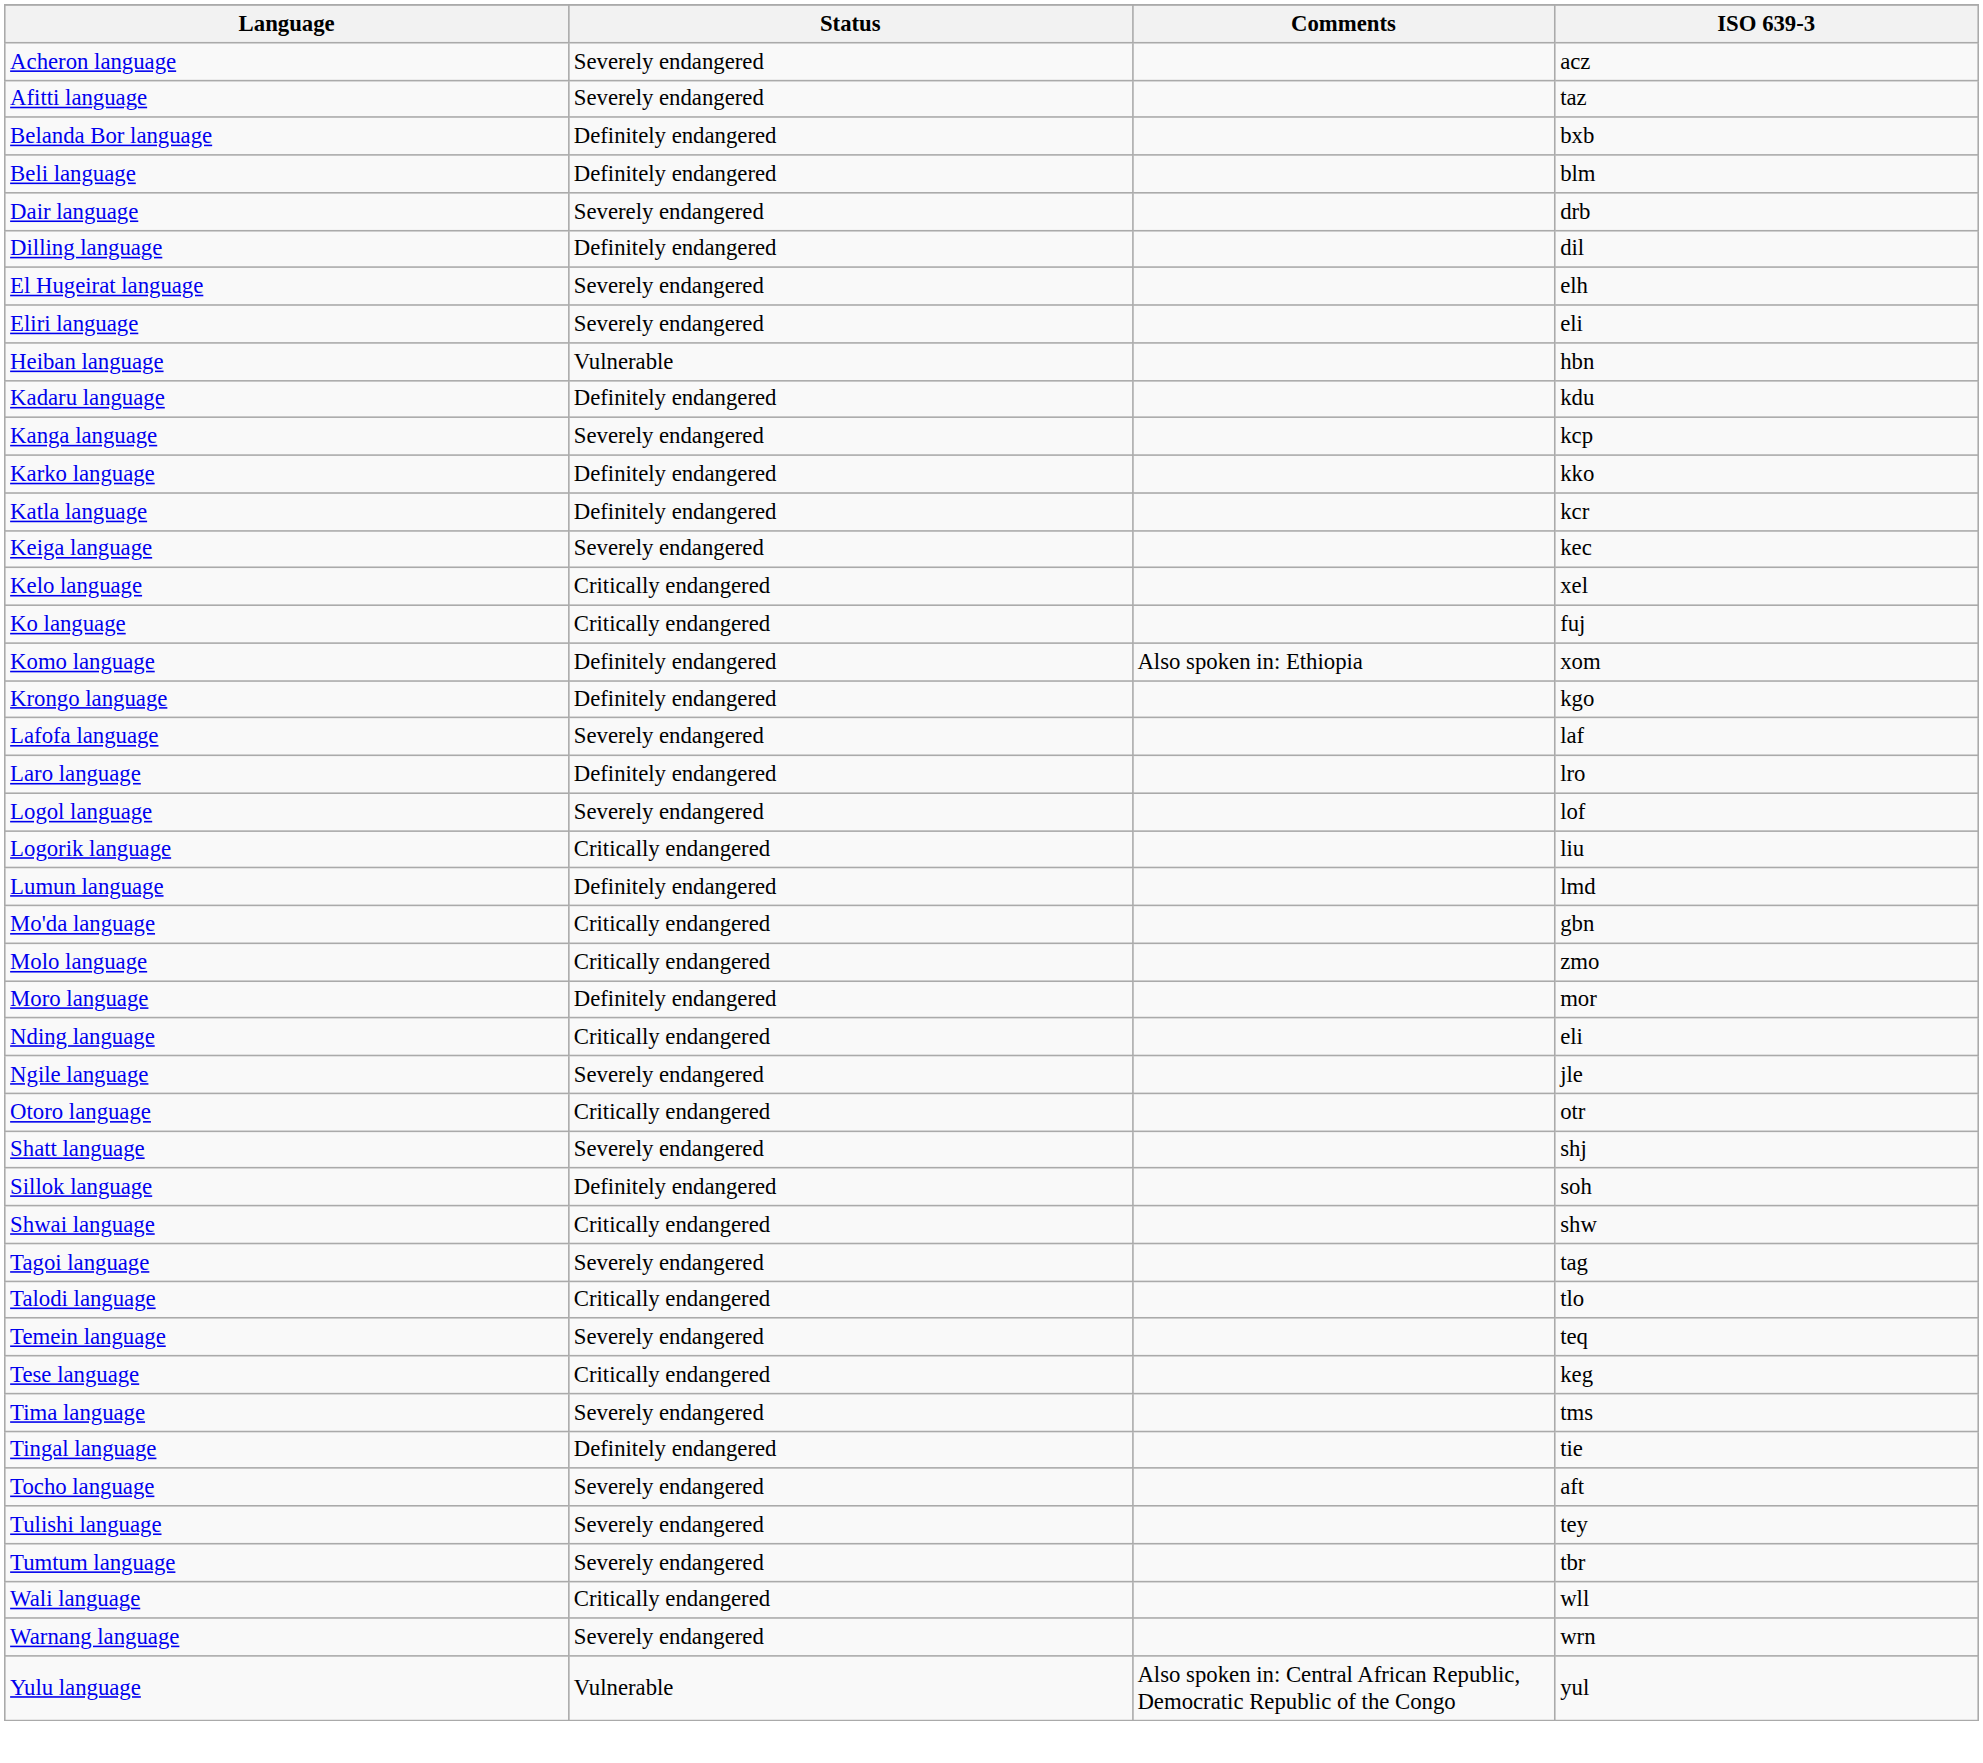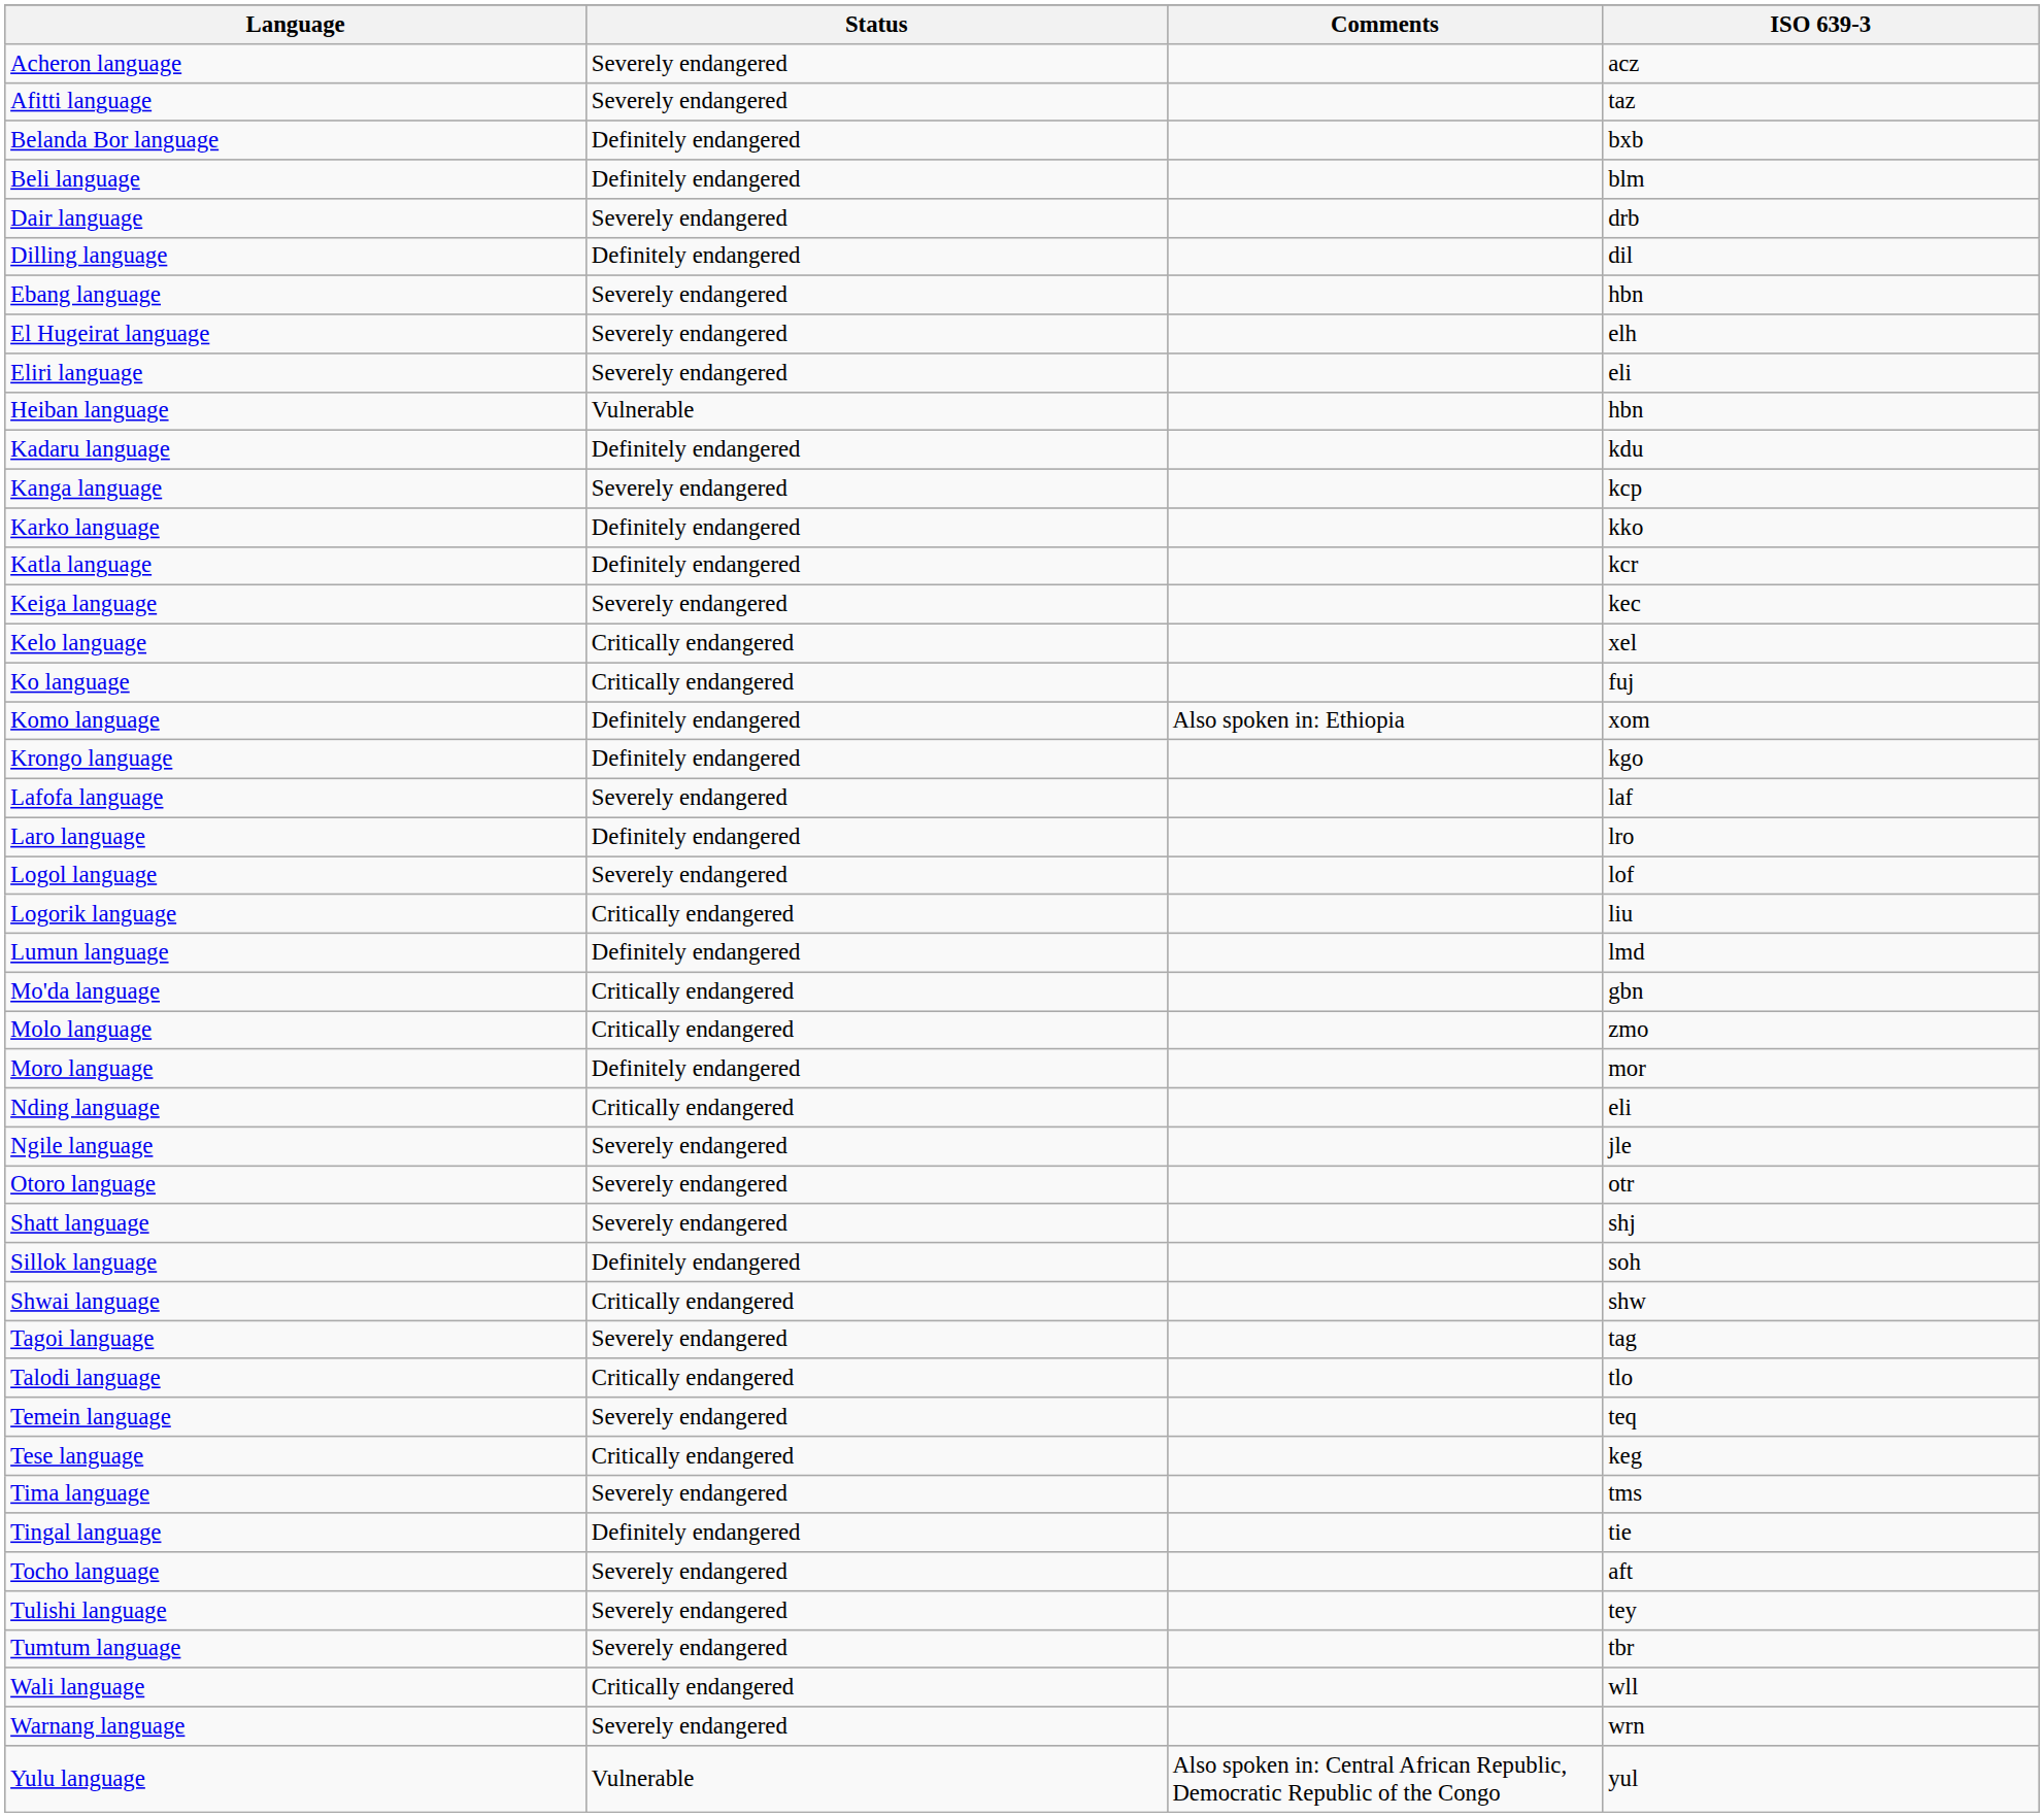+ row: Ebang language | Severely endangered | hbn
Otoro language | Status: Critically endangered -> Severely endangered
